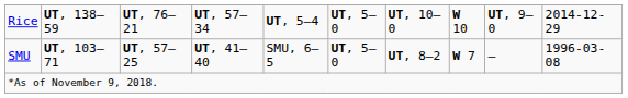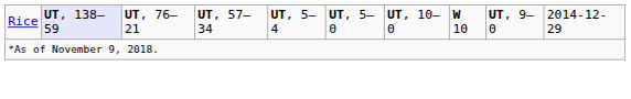Rice | column 2: no background -> lavender background
- row: SMU | UT, 103–71 | UT, 57–25 | UT, 41–40 | SMU, 6–5 | UT, 5–0 | UT, 8–2 | W 7 | — | 1996-03-08
